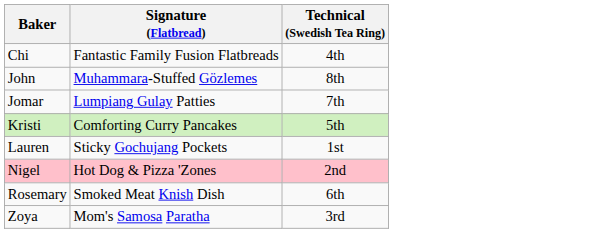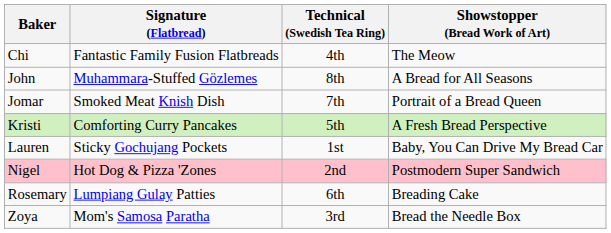+ column: Showstopper (Bread Work of Art) | The Meow | A Bread for All Seasons | Portrait of a Bread Queen | A Fresh Bread Perspective | Baby, You Can Drive My Bread Car | Postmodern Super Sandwich | Breading Cake | Bread the Needle Box
Jomar | Signature (Flatbread): Lumpiang Gulay Patties -> Smoked Meat Knish Dish
Rosemary | Signature (Flatbread): Smoked Meat Knish Dish -> Lumpiang Gulay Patties
